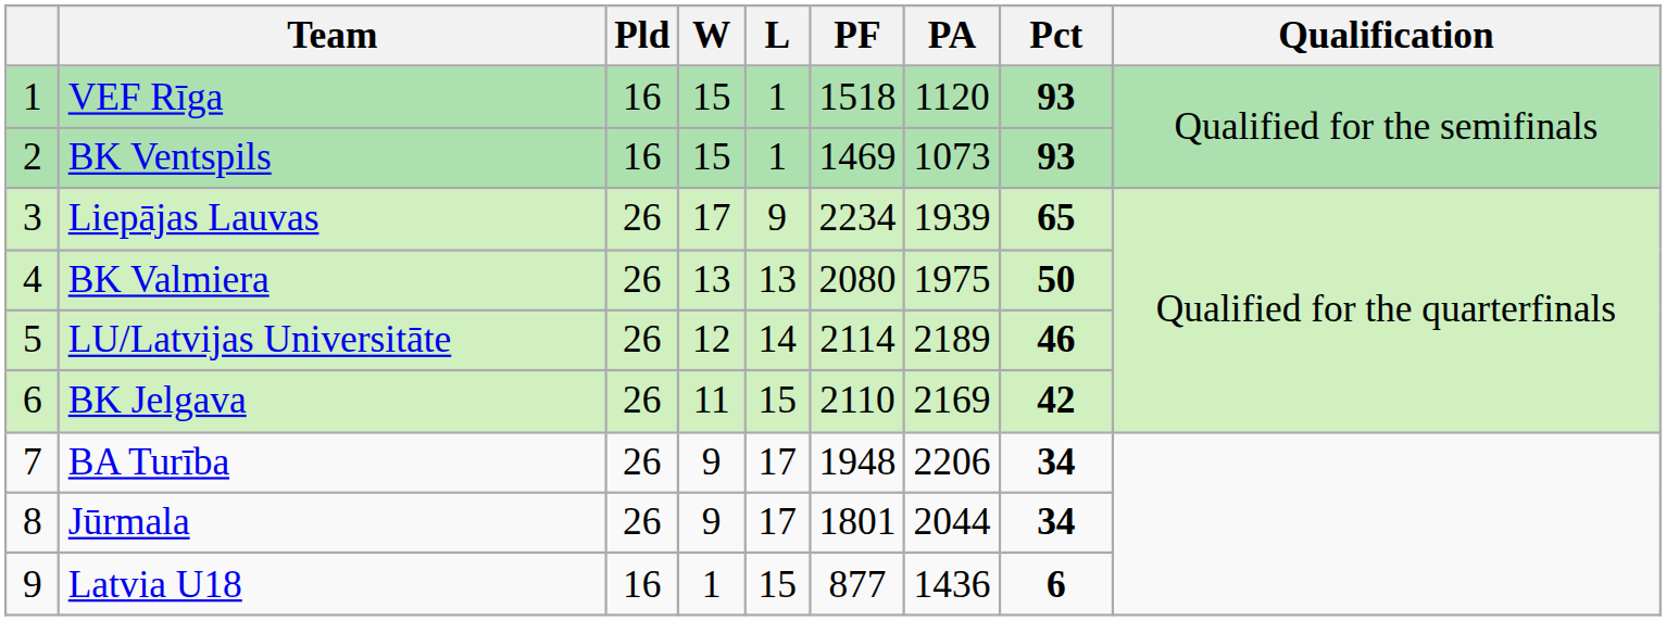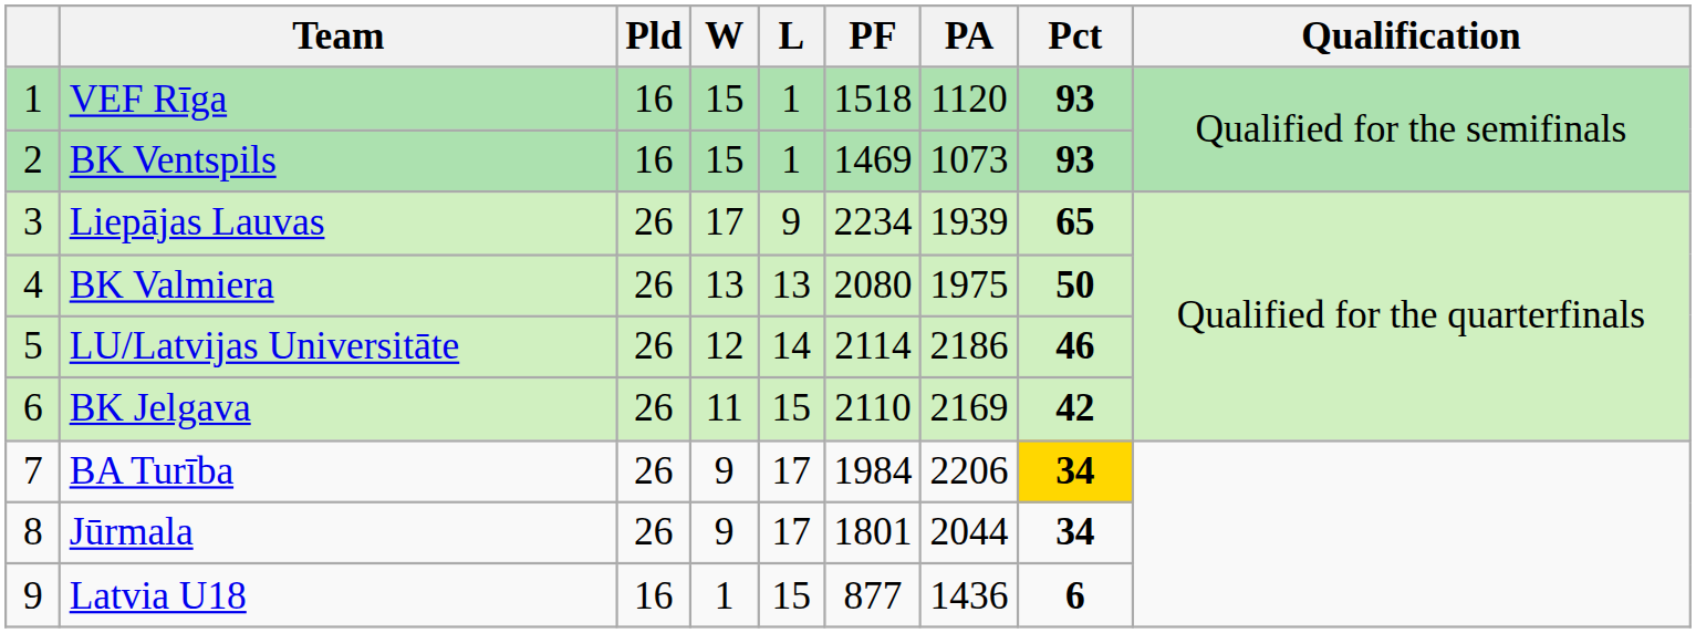LU/Latvijas Universitāte | PA: 2189 -> 2186
BA Turība | PF: 1948 -> 1984
BA Turība | Pct: no background -> gold background
